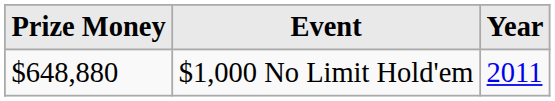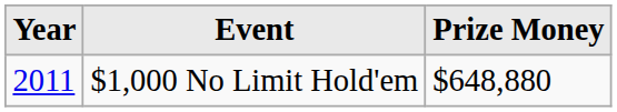columns swapped: Year <-> Prize Money
